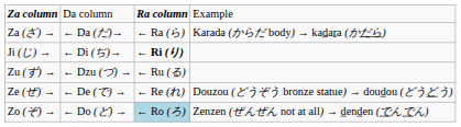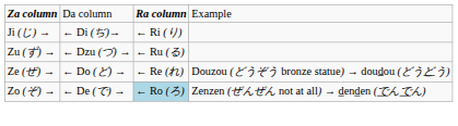- row: Za (ざ) → | ← Da (だ)→ | ← Ra (ら) | Karada (からだ body) → kadara (かだら)
Ji (じ) → | column 3: bold -> normal
Ze (ぜ) → | column 2: ← De (で) → -> ← Do (ど) →
Zo (ぞ) → | column 2: ← Do (ど) → -> ← De (で) →
